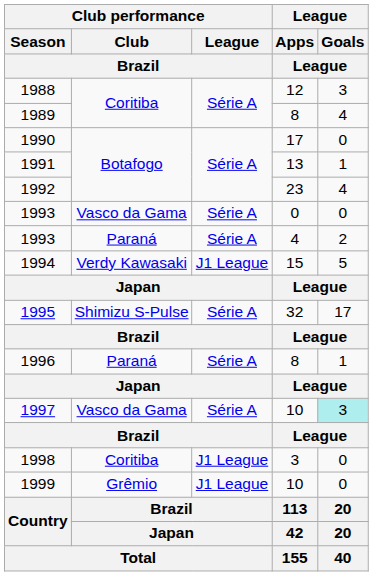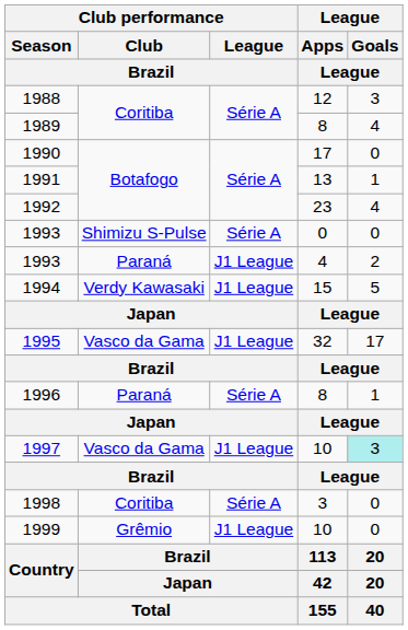1993 / 0 | Club performance / Club / Brazil: Vasco da Gama -> Shimizu S-Pulse
1993 / 4 | Club performance / League / Brazil: Série A -> J1 League
1995 | Club performance / Club / Brazil: Shimizu S-Pulse -> Vasco da Gama
1995 | Club performance / League / Brazil: Série A -> J1 League
1997 | Club performance / League / Brazil: Série A -> J1 League
1998 | Club performance / League / Brazil: J1 League -> Série A
